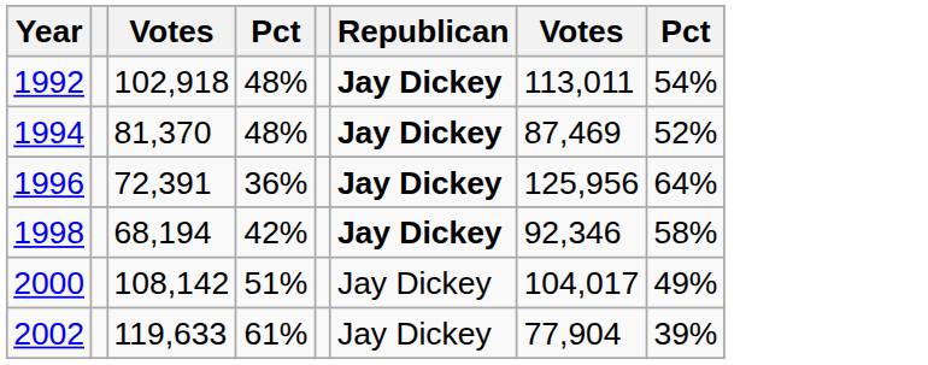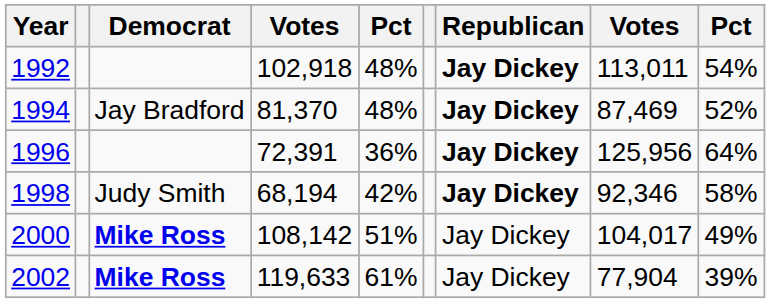+ column: Democrat | Jay Bradford | Judy Smith | Mike Ross | Mike Ross
